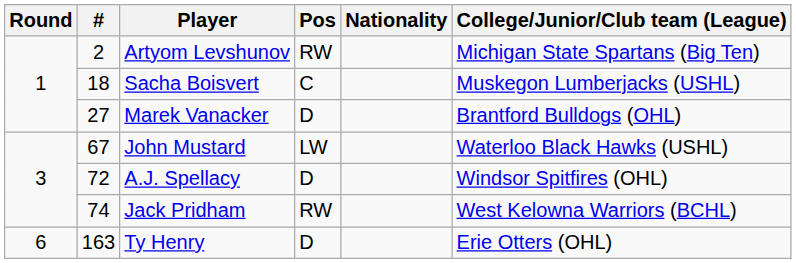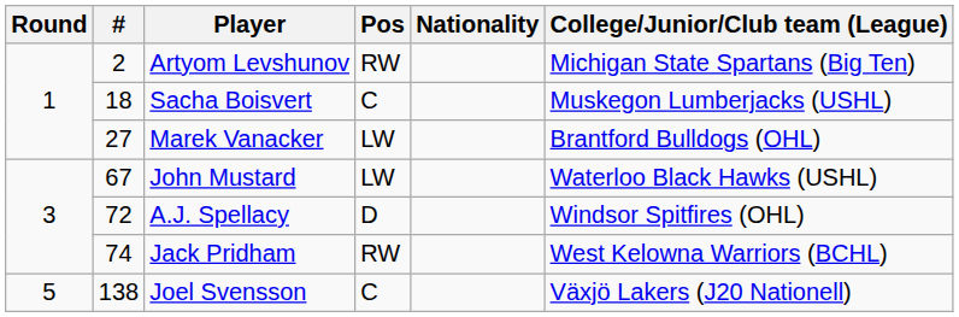Marek Vanacker | Pos: D -> LW
+ row: 5 | 138 | Joel Svensson | C | Växjö Lakers (J20 Nationell)
- row: 6 | 163 | Ty Henry | D | Erie Otters (OHL)
